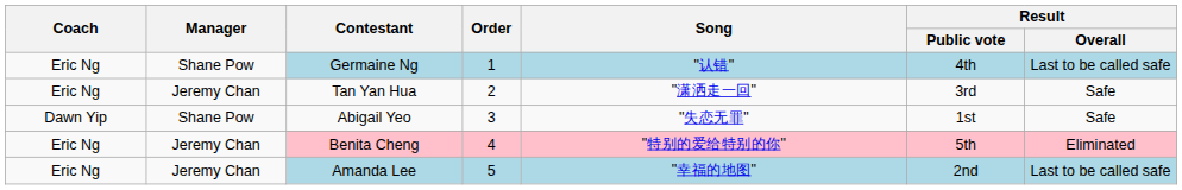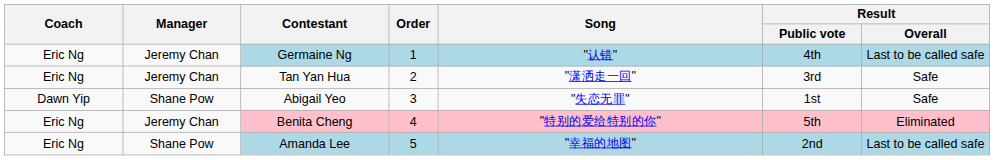Germaine Ng | Manager: Shane Pow -> Jeremy Chan
Amanda Lee | Manager: Jeremy Chan -> Shane Pow
